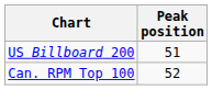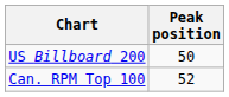US Billboard 200 | Peak position: 51 -> 50
